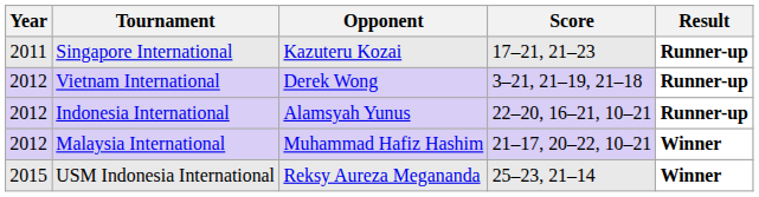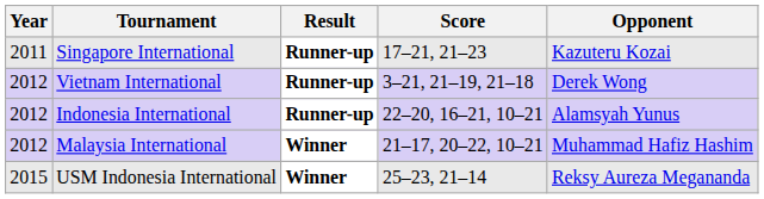columns swapped: Opponent <-> Result
